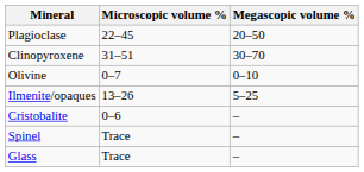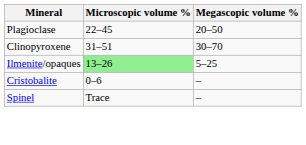- row: Olivine | 0–7 | 0–10
Ilmenite/opaques | Microscopic volume %: no background -> lightgreen background
- row: Glass | Trace | –
